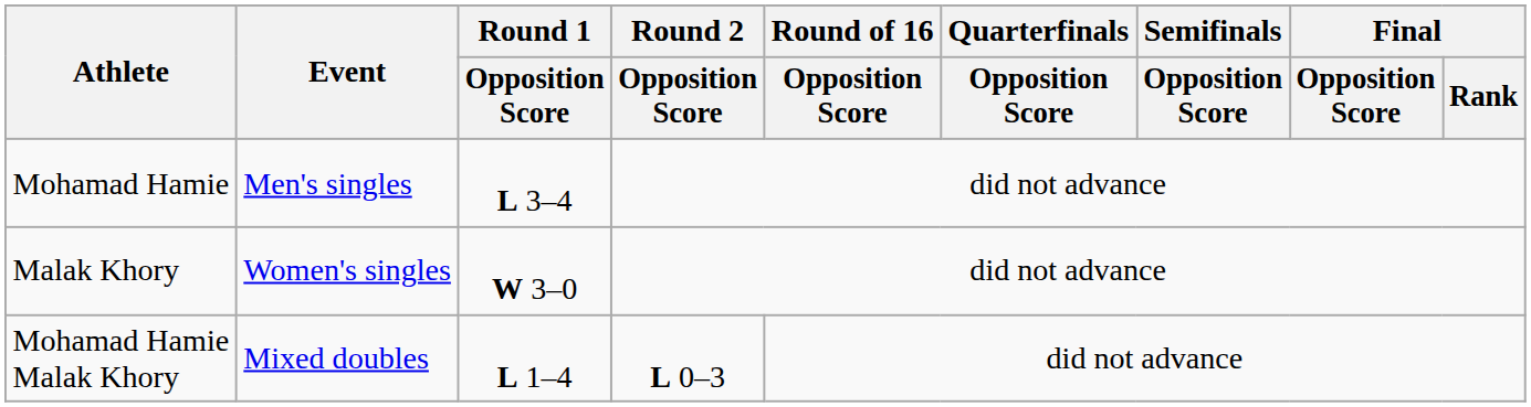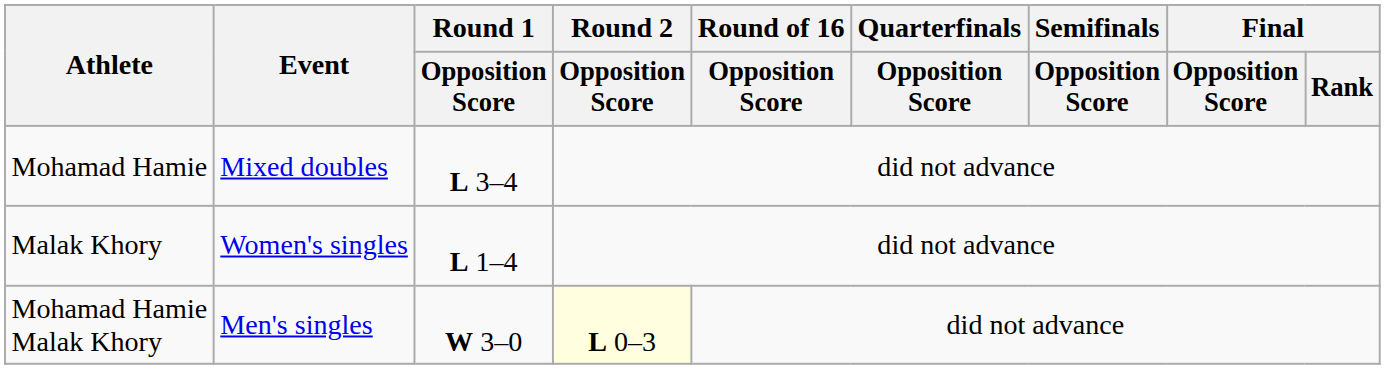Mohamad Hamie | Event: Men's singles -> Mixed doubles
Malak Khory | Round 1 / Opposition Score: W 3–0 -> L 1–4
Mohamad Hamie Malak Khory | Event: Mixed doubles -> Men's singles
Mohamad Hamie Malak Khory | Round 1 / Opposition Score: L 1–4 -> W 3–0
Mohamad Hamie Malak Khory | Round 2 / Opposition Score: no background -> lightyellow background
